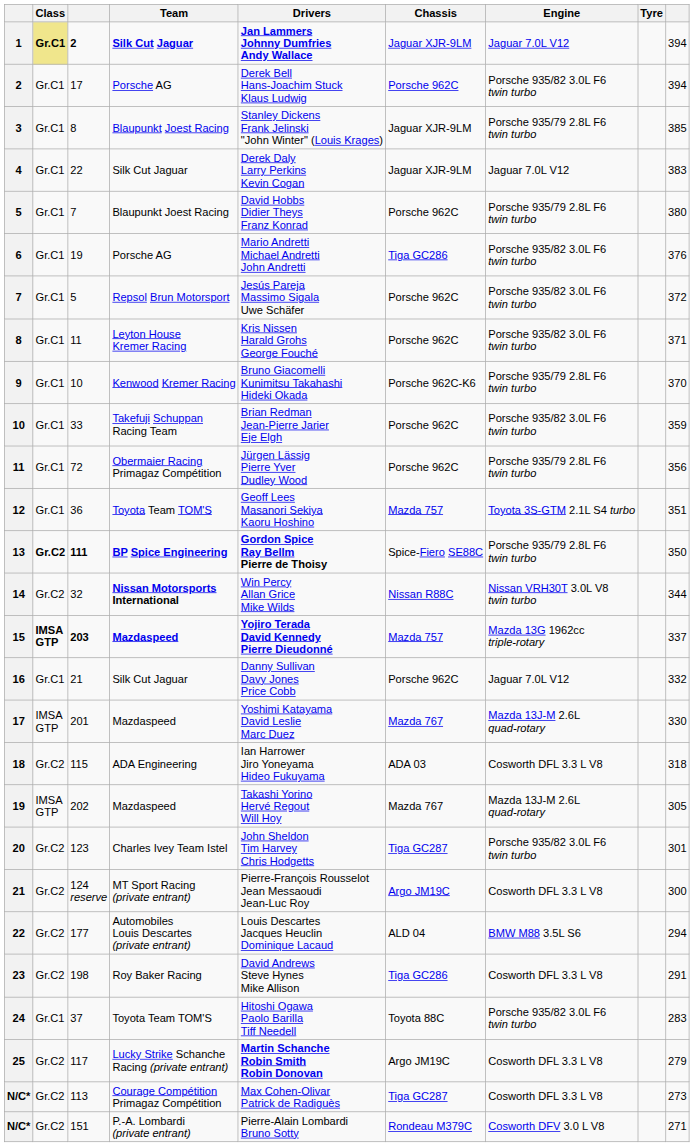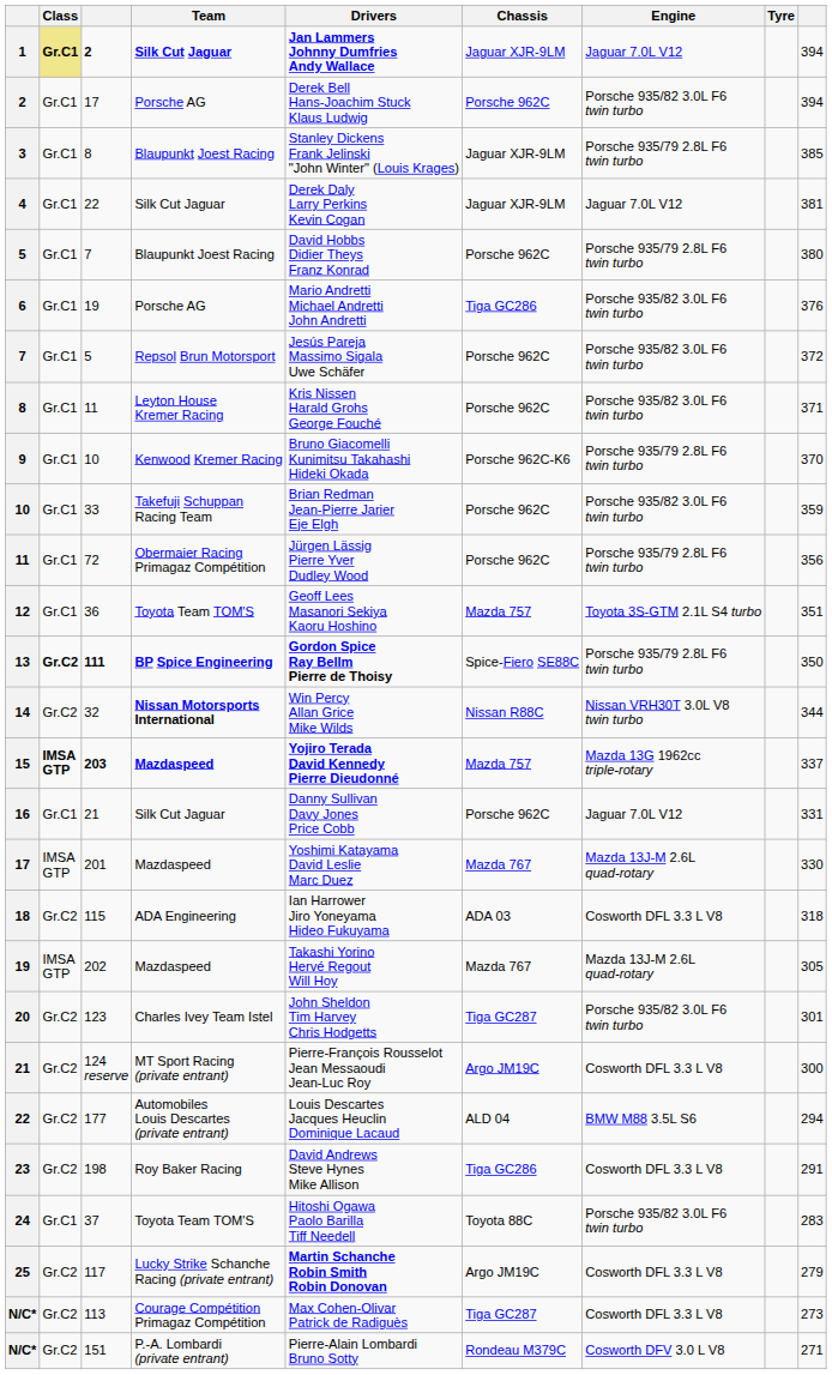4 | column 9: 383 -> 381
16 | column 9: 332 -> 331
